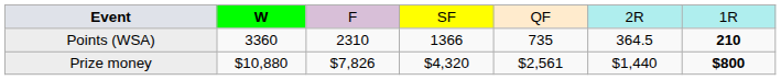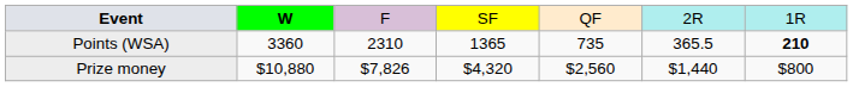Points (WSA) | column 4: 1366 -> 1365
Points (WSA) | column 6: 364.5 -> 365.5
Prize money | column 5: $2,561 -> $2,560
Prize money | column 7: bold -> normal
